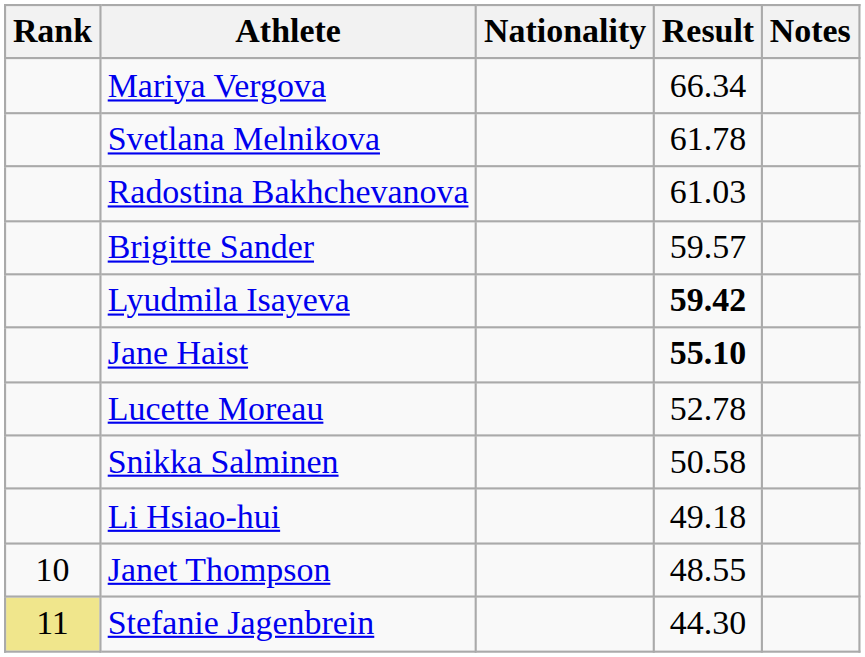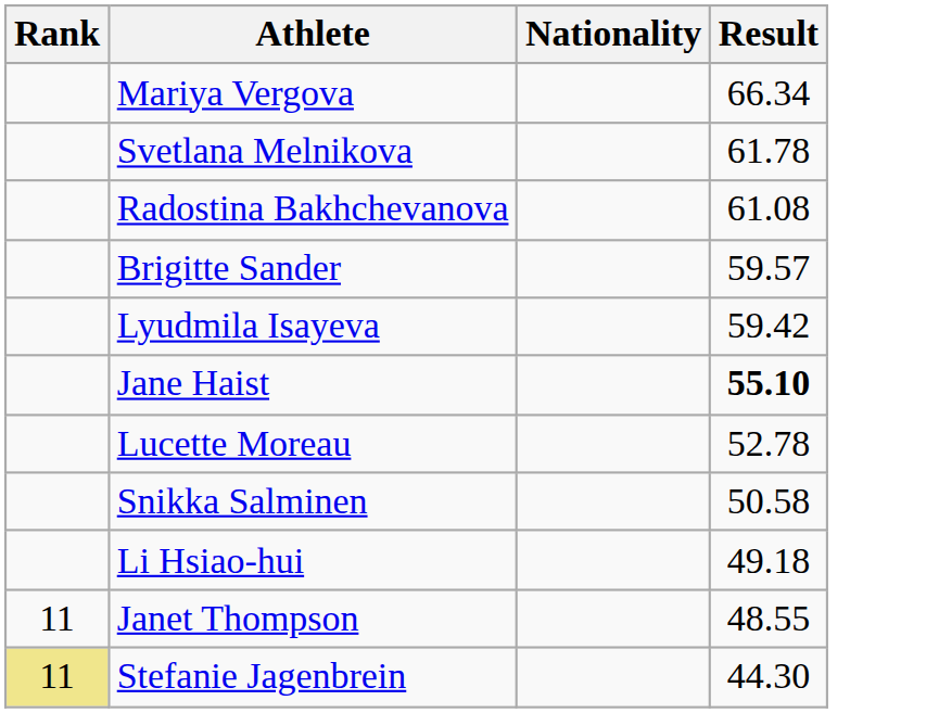- column: Notes
Radostina Bakhchevanova | Result: 61.03 -> 61.08
Lyudmila Isayeva | Result: bold -> normal
Janet Thompson | Rank: 10 -> 11
